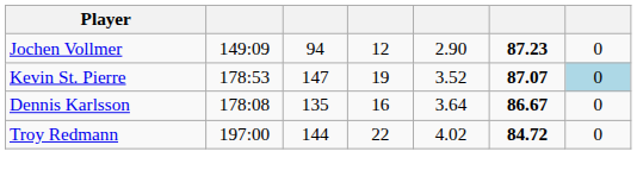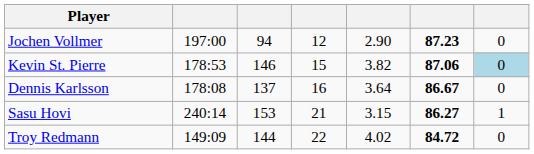Jochen Vollmer | column 2: 149:09 -> 197:00
Kevin St. Pierre | column 3: 147 -> 146
Kevin St. Pierre | column 4: 19 -> 15
Kevin St. Pierre | column 5: 3.52 -> 3.82
Kevin St. Pierre | column 6: 87.07 -> 87.06
Dennis Karlsson | column 3: 135 -> 137
+ row: Sasu Hovi | 240:14 | 153 | 21 | 3.15 | 86.27 | 1
Troy Redmann | column 2: 197:00 -> 149:09
